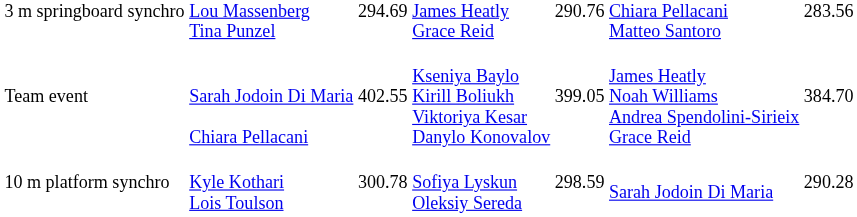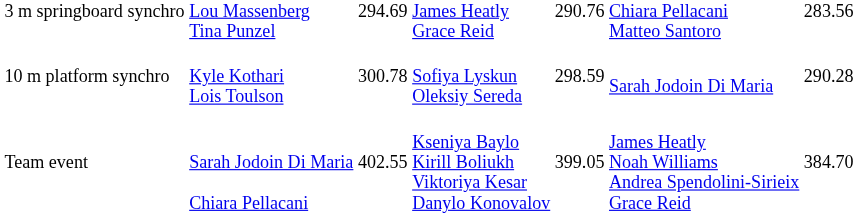rows swapped: 10 m platform synchro <-> Team event
